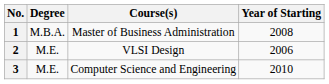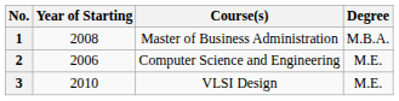columns swapped: Degree <-> Year of Starting
2 | Course(s): VLSI Design -> Computer Science and Engineering
3 | Course(s): Computer Science and Engineering -> VLSI Design
